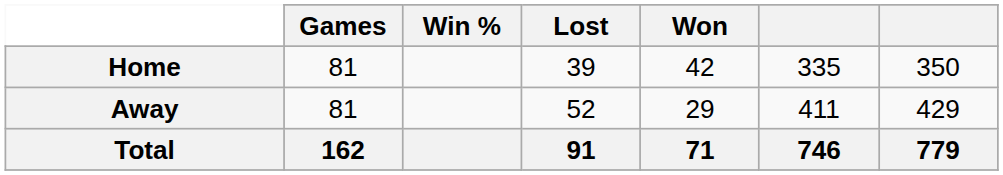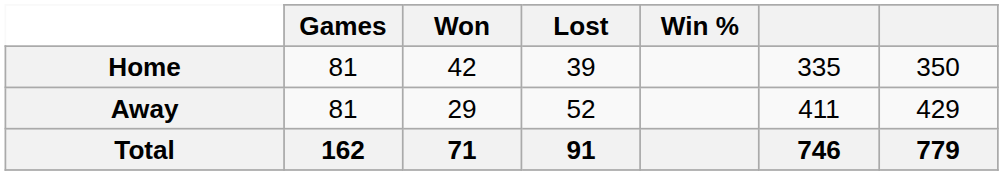columns swapped: Won <-> Win %
